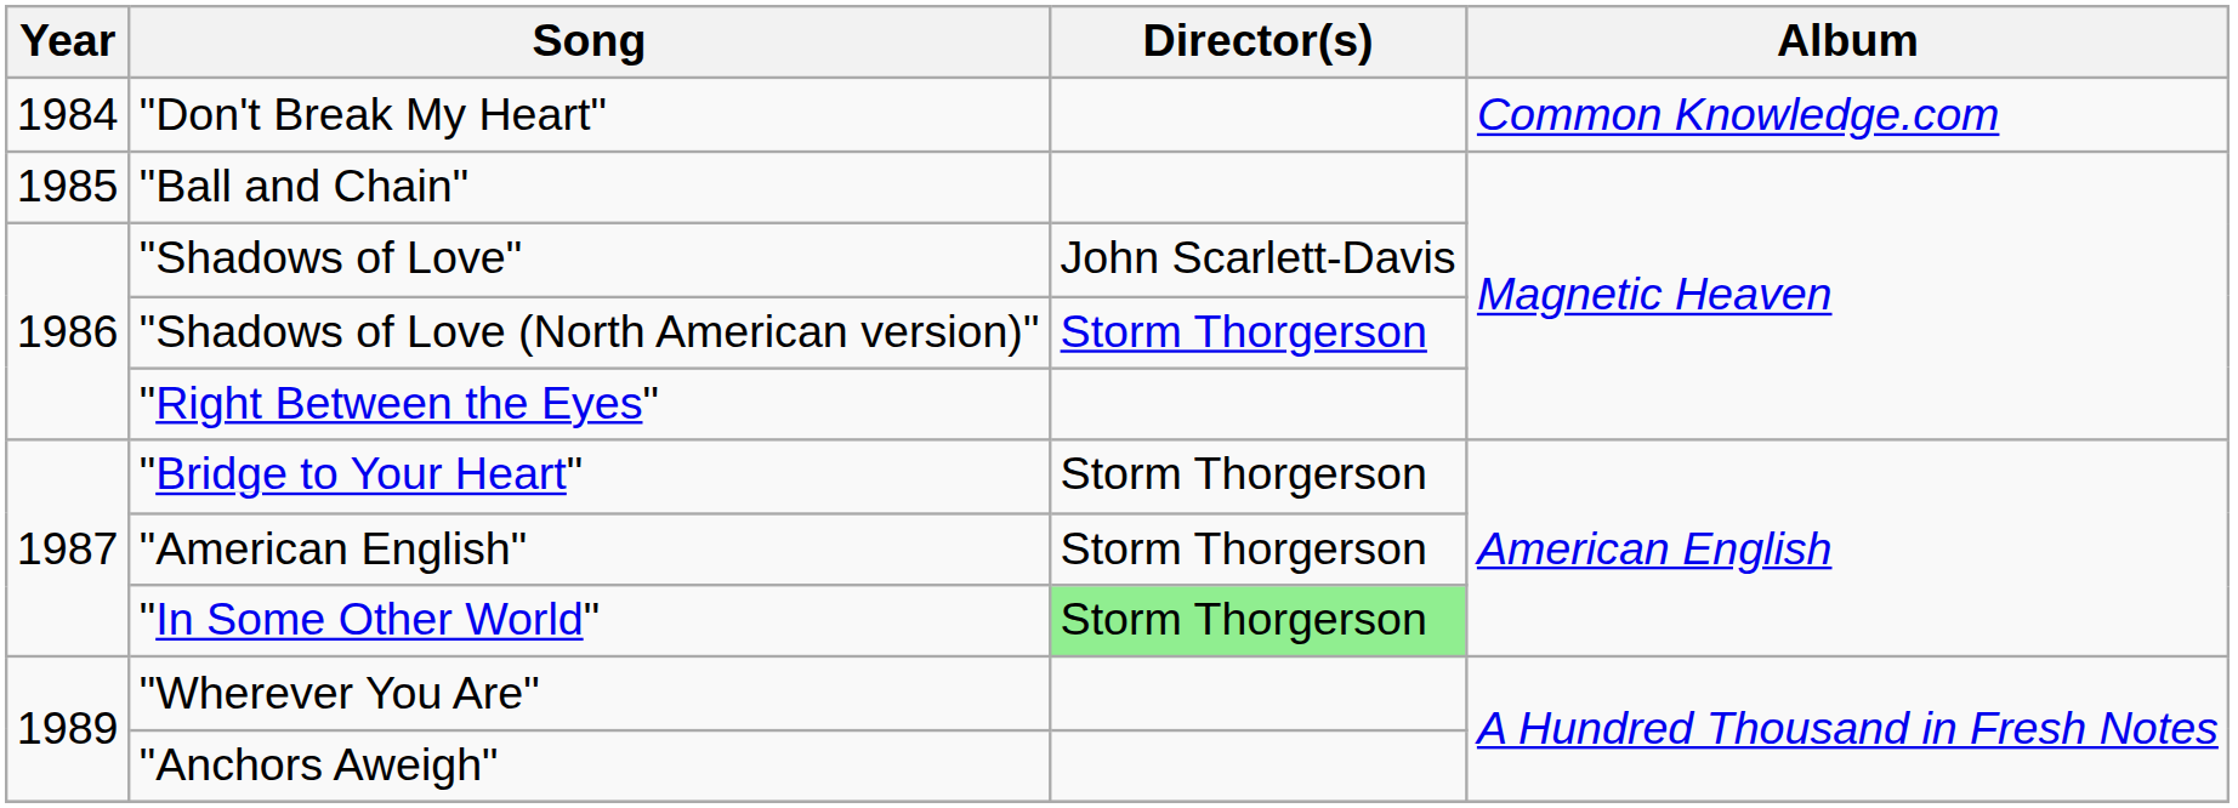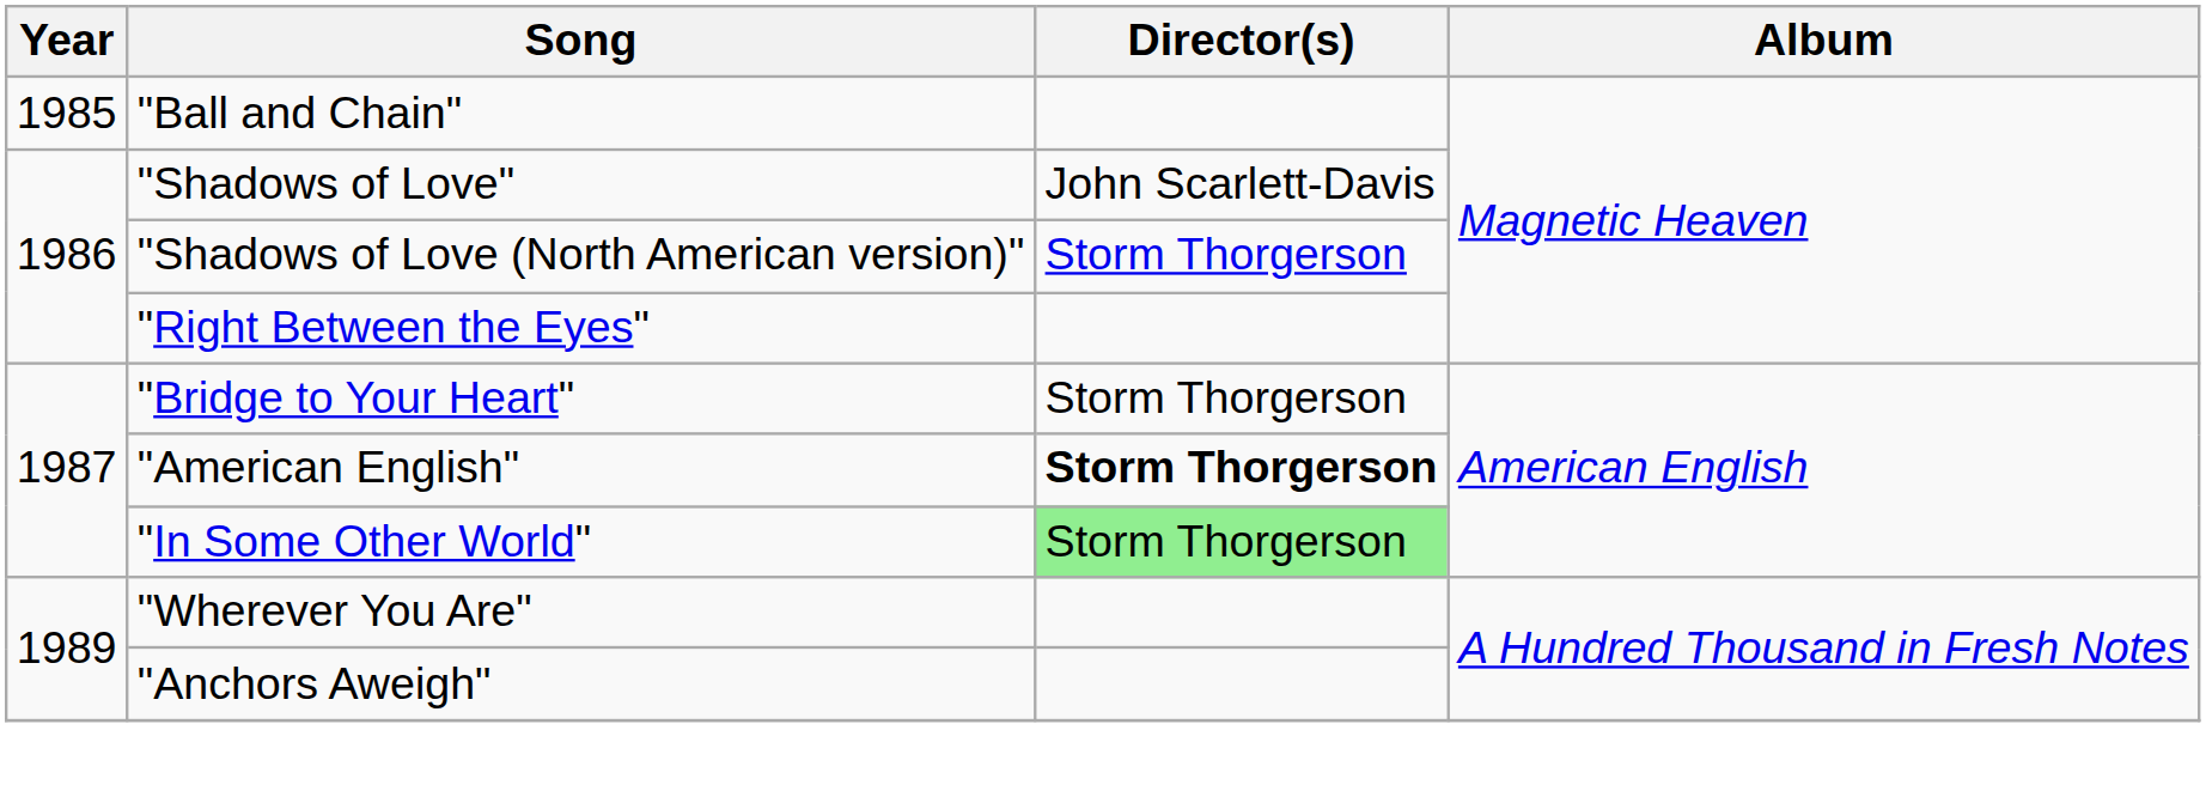- row: 1984 | "Don't Break My Heart" | Common Knowledge.com
"American English" | Director(s): normal -> bold
